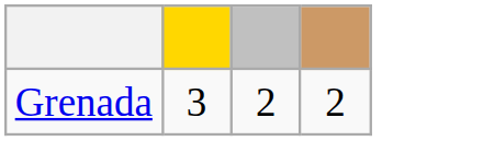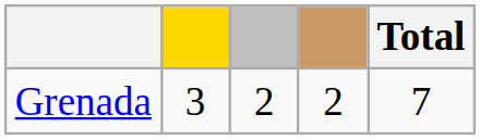+ column: Total | 7
